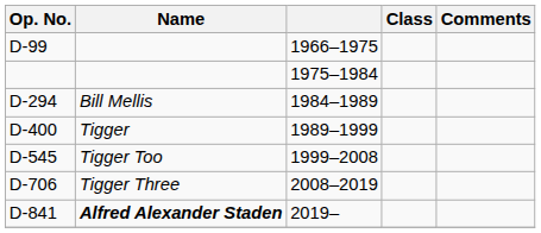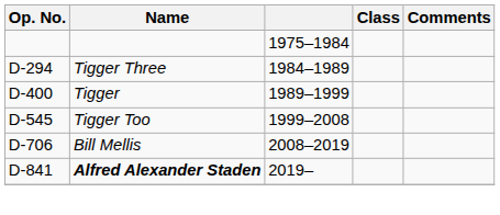- row: D-99 | 1966–1975
D-294 | Name: Bill Mellis -> Tigger Three
D-706 | Name: Tigger Three -> Bill Mellis
